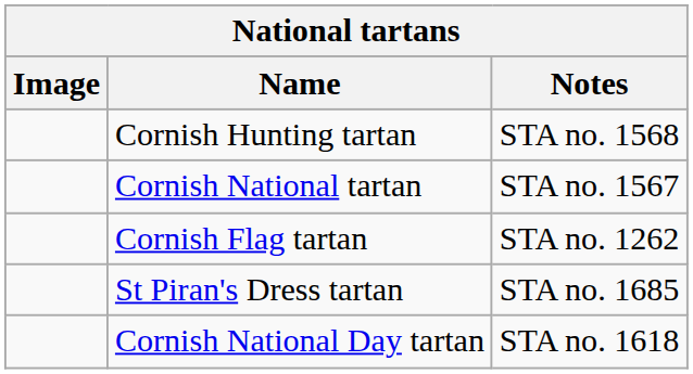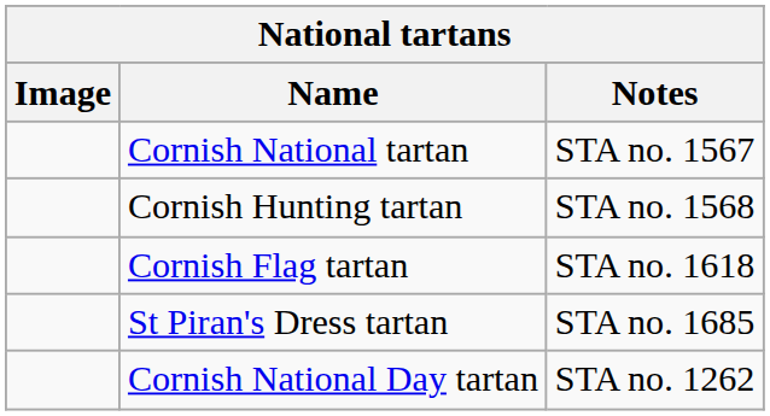rows swapped: Cornish National tartan <-> Cornish Hunting tartan
Cornish Flag tartan | Notes: STA no. 1262 -> STA no. 1618
Cornish National Day tartan | Notes: STA no. 1618 -> STA no. 1262
